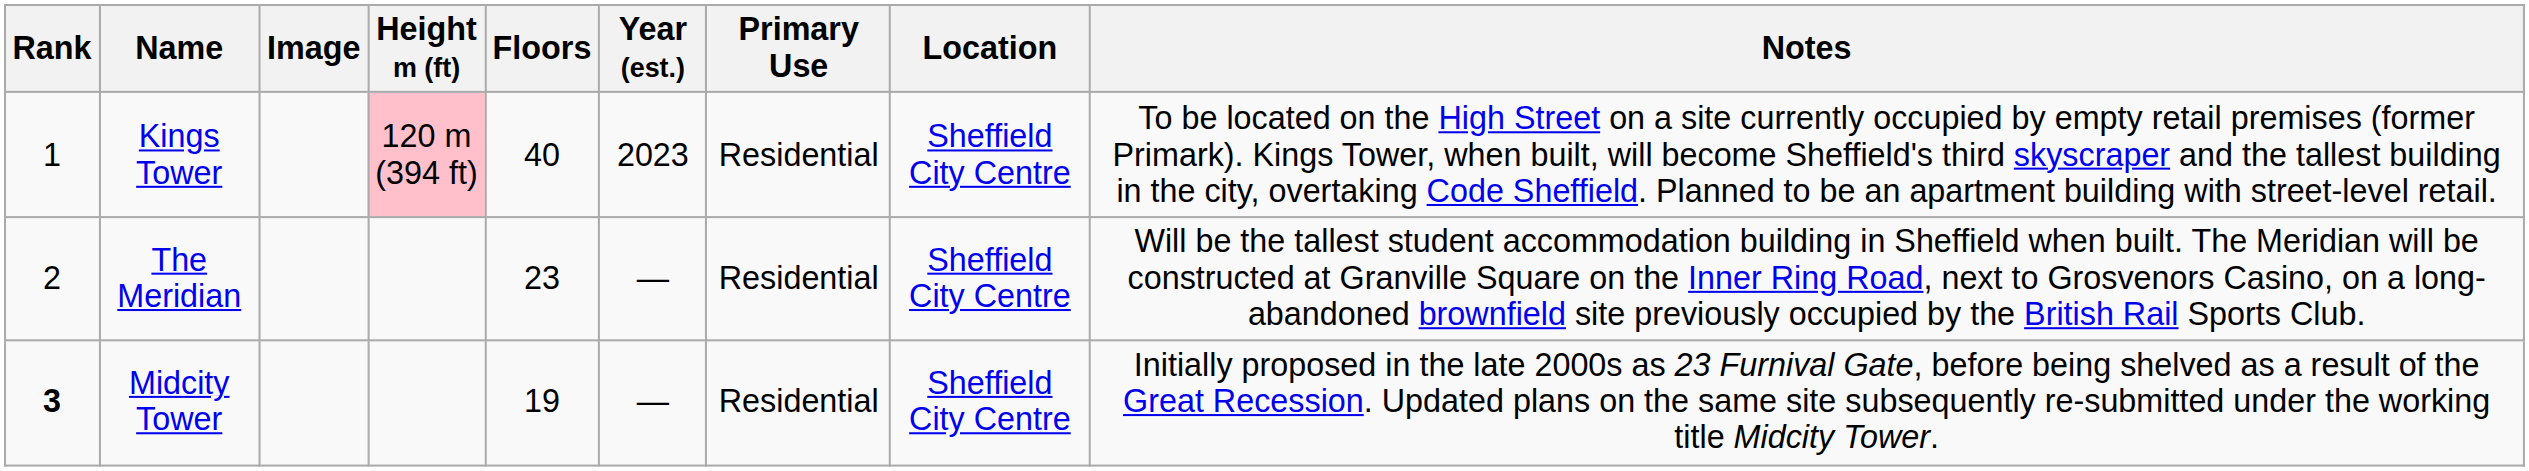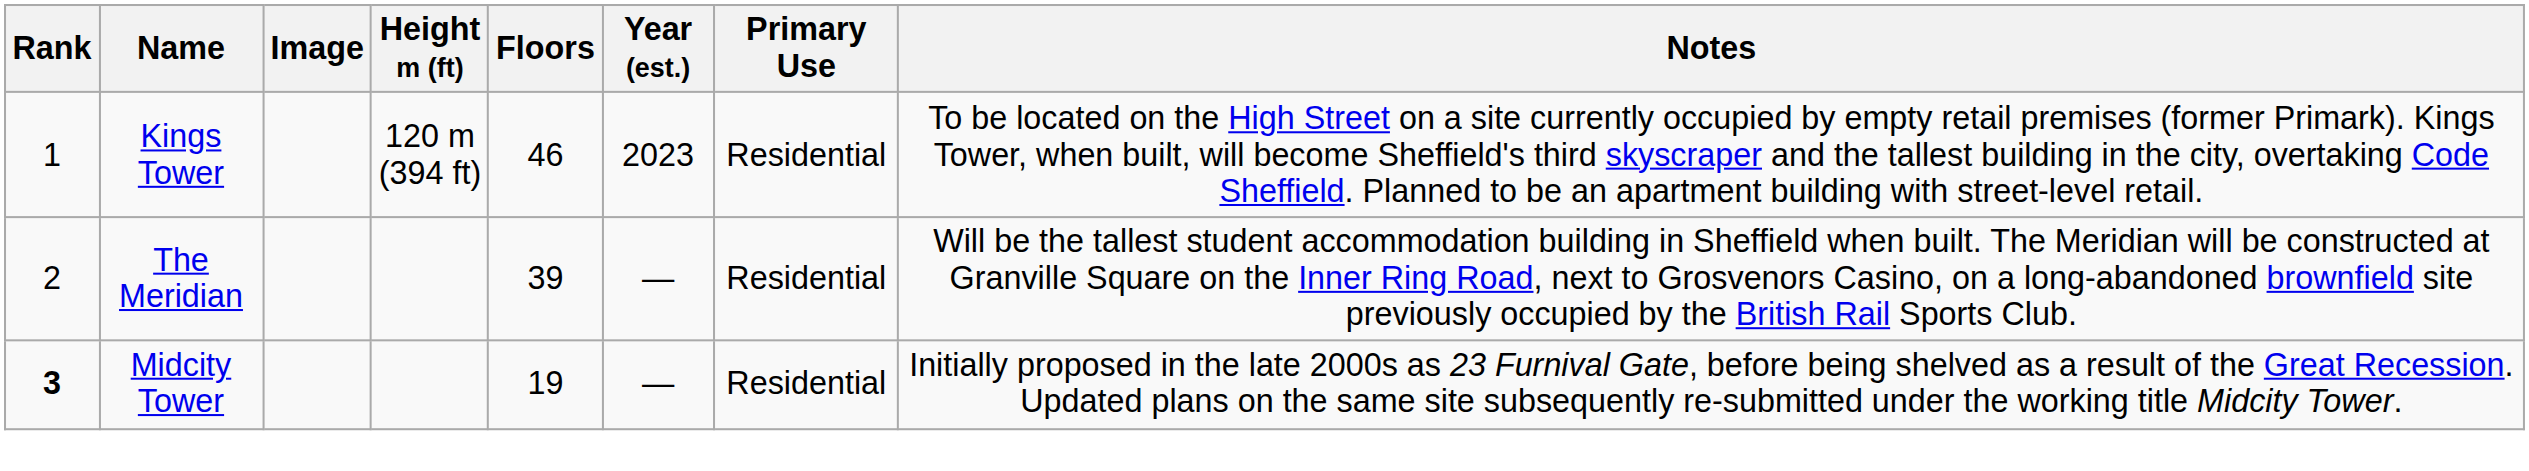- column: Location | Sheffield City Centre | Sheffield City Centre | Sheffield City Centre
Kings Tower | Height m (ft): pink background -> no background
Kings Tower | Floors: 40 -> 46
The Meridian | Floors: 23 -> 39
